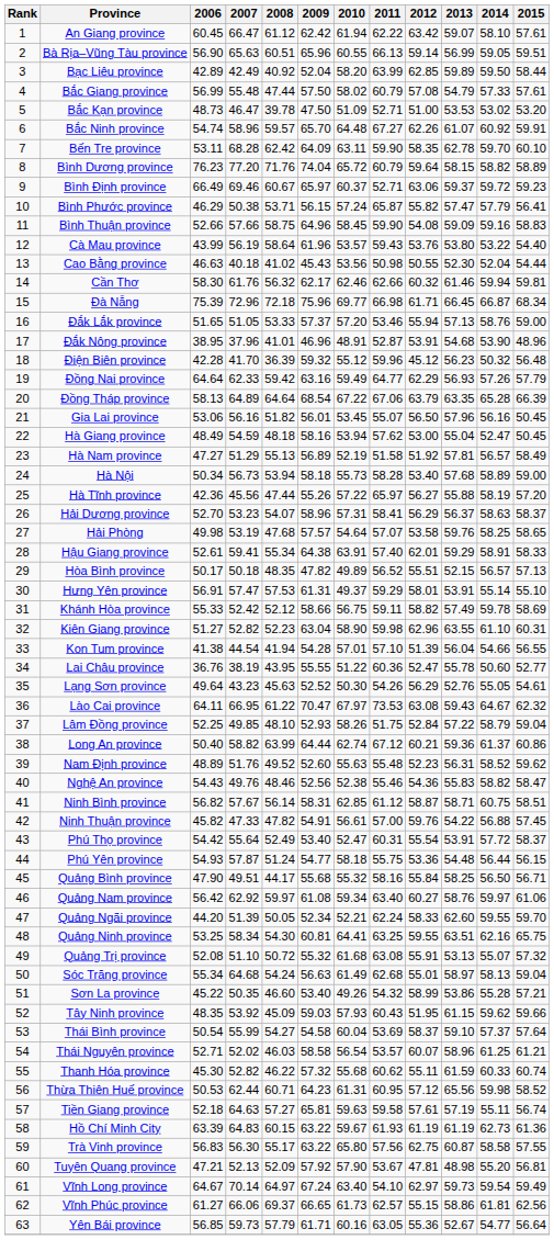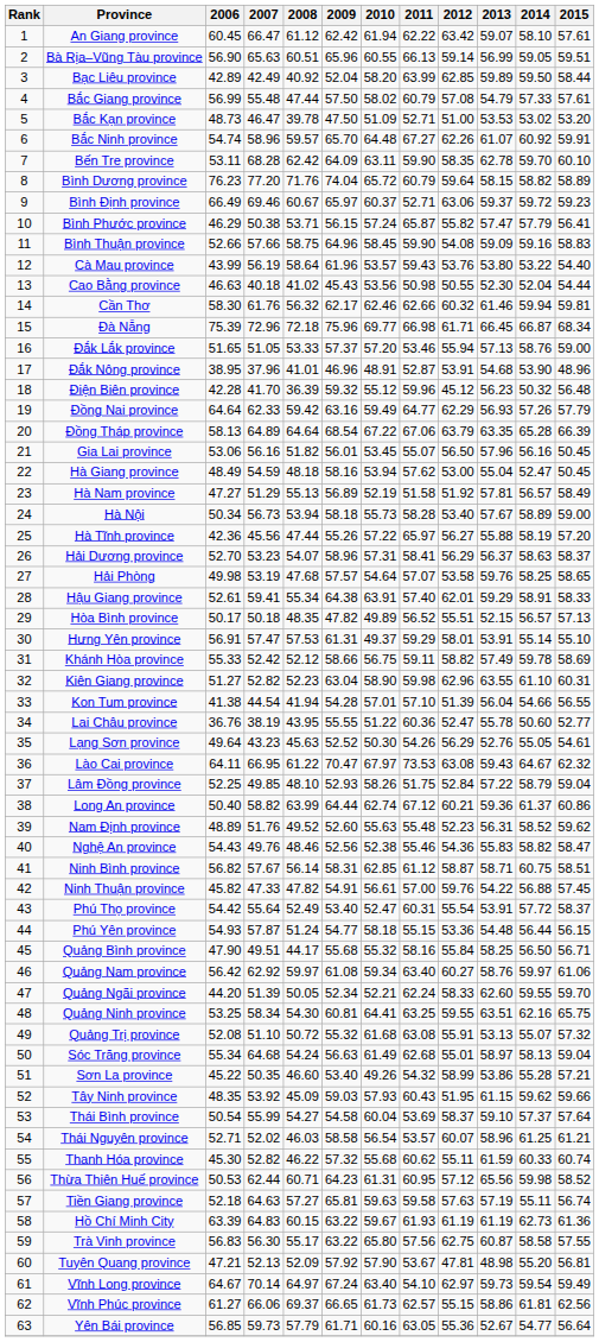Hà Nội | 2013: 57.68 -> 57.67
Phú Yên province | 2011: 55.75 -> 55.15
Tiền Giang province | 2012: 57.61 -> 57.63
